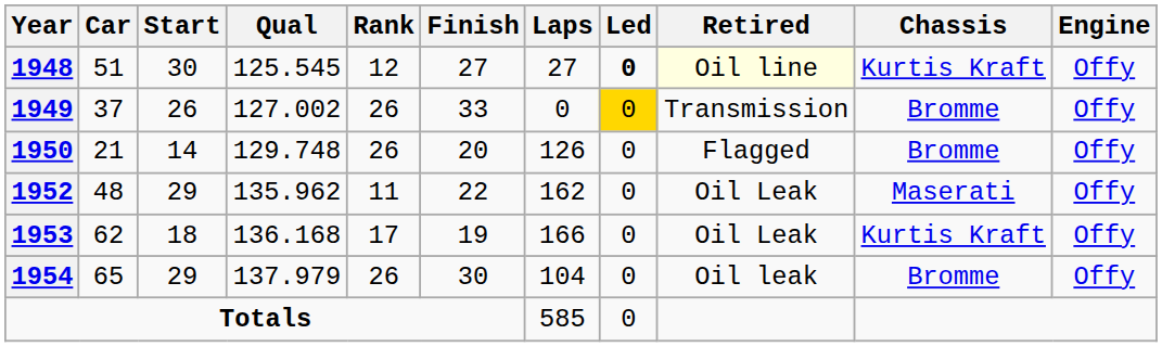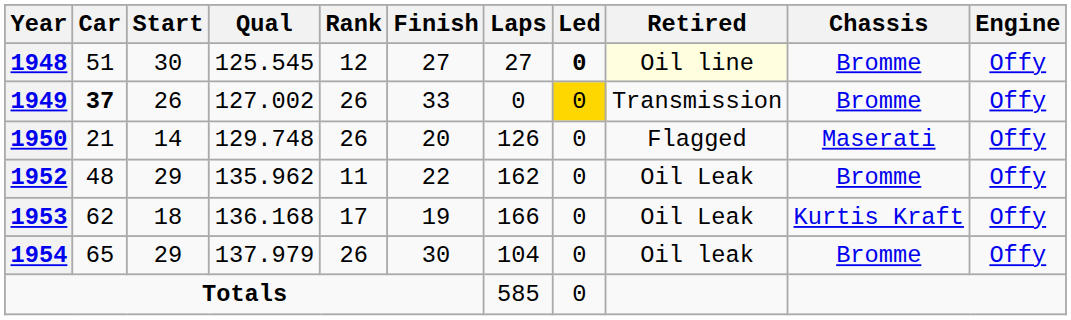1948 | Chassis: Kurtis Kraft -> Bromme
1949 | Car: normal -> bold
1950 | Chassis: Bromme -> Maserati
1952 | Chassis: Maserati -> Bromme
